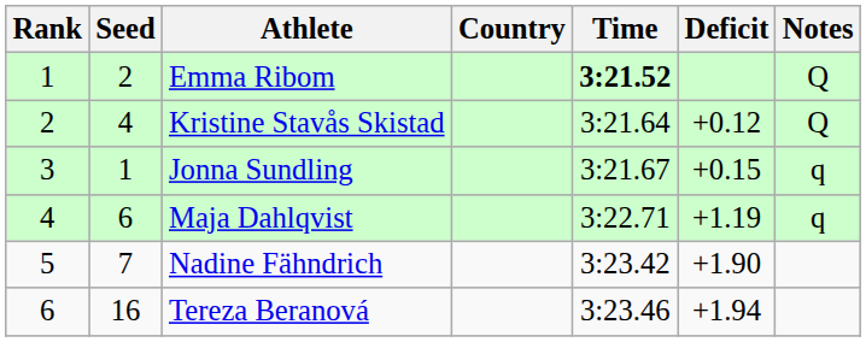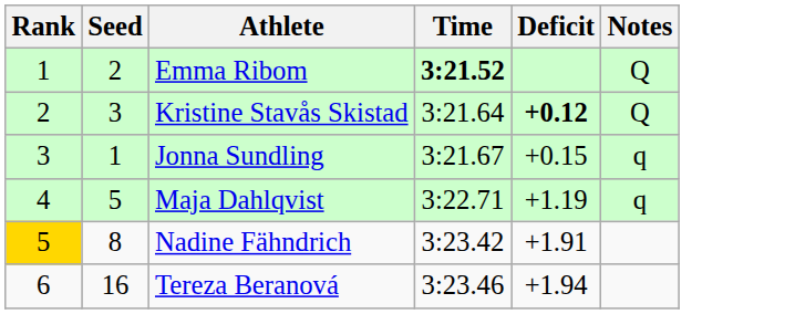- column: Country
Kristine Stavås Skistad | Seed: 4 -> 3
Kristine Stavås Skistad | Deficit: normal -> bold
Maja Dahlqvist | Seed: 6 -> 5
Nadine Fähndrich | Rank: no background -> gold background
Nadine Fähndrich | Seed: 7 -> 8
Nadine Fähndrich | Deficit: +1.90 -> +1.91
